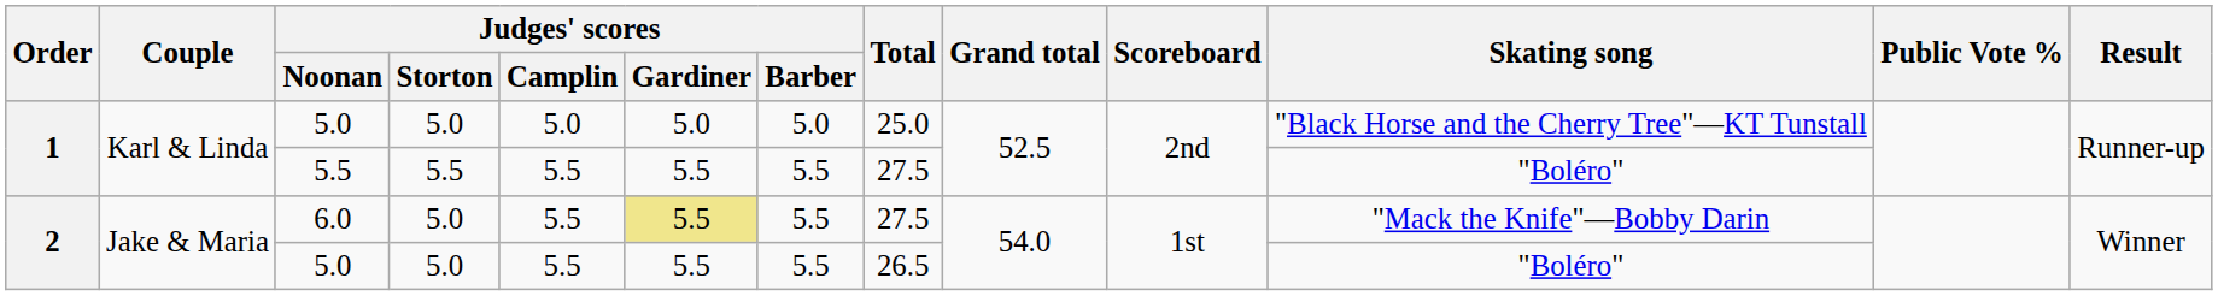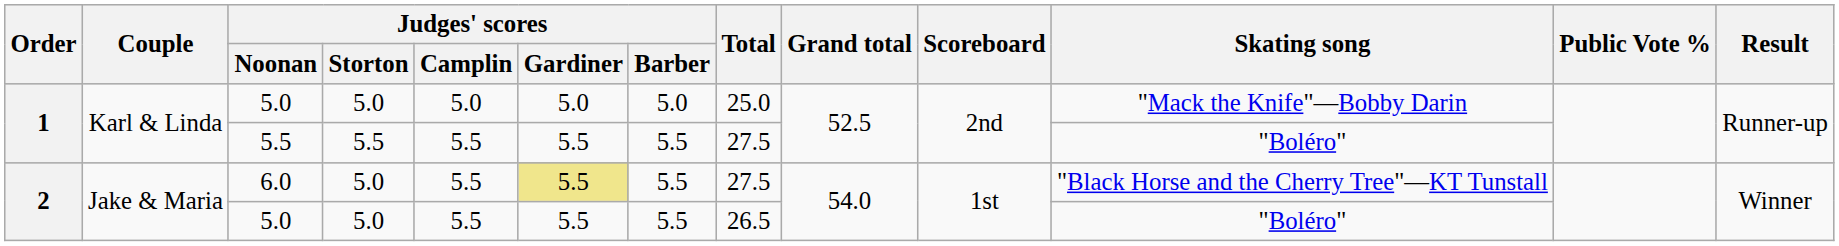1 / 5.0 | Skating song: "Black Horse and the Cherry Tree"—KT Tunstall -> "Mack the Knife"—Bobby Darin
6.0 | Skating song: "Mack the Knife"—Bobby Darin -> "Black Horse and the Cherry Tree"—KT Tunstall
